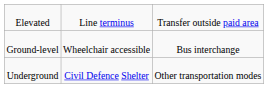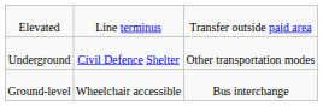rows swapped: Ground-level <-> Underground
